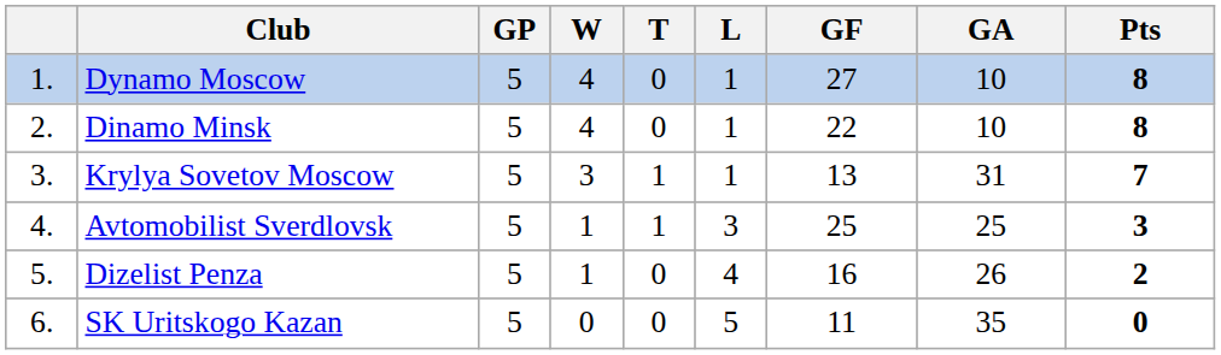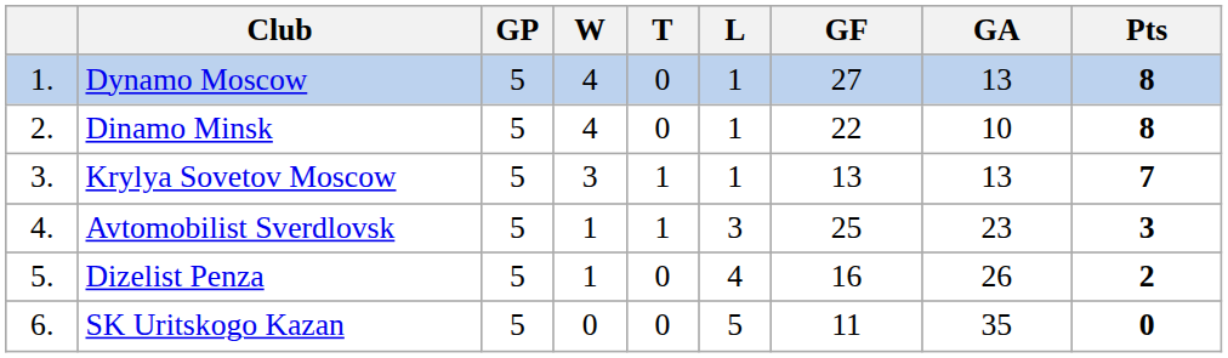Dynamo Moscow | GA: 10 -> 13
Krylya Sovetov Moscow | GA: 31 -> 13
Avtomobilist Sverdlovsk | GA: 25 -> 23
